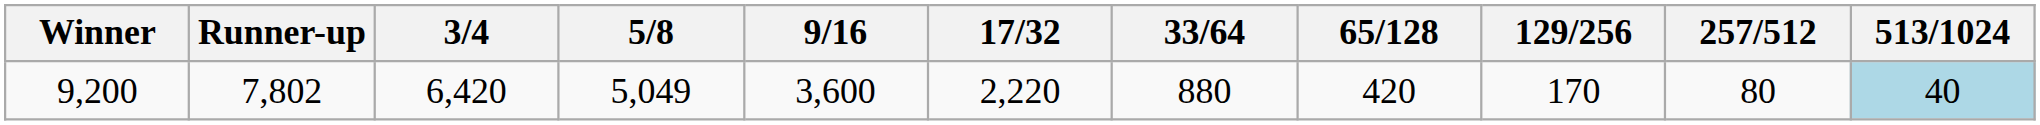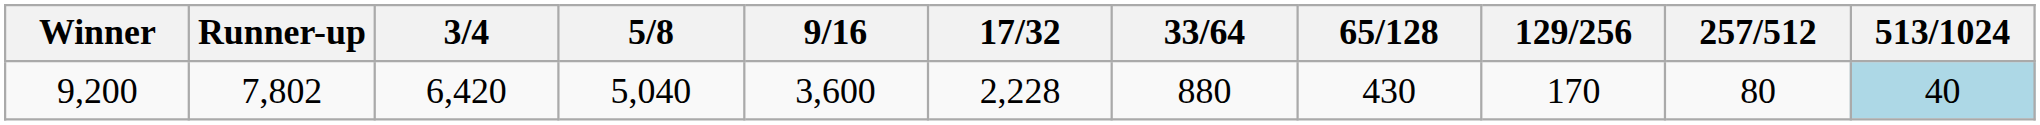9,200 | 5/8: 5,049 -> 5,040
9,200 | 17/32: 2,220 -> 2,228
9,200 | 65/128: 420 -> 430
